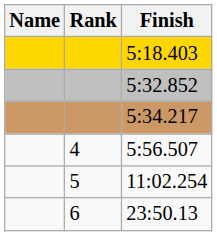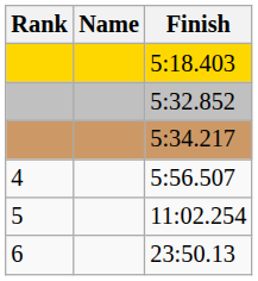columns swapped: Rank <-> Name
